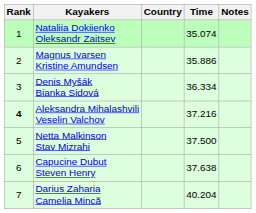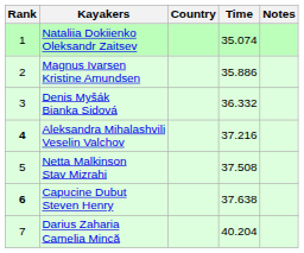Denis Myšák Bianka Sidová | Time: 36.334 -> 36.332
Netta Malkinson Stav Mizrahi | Time: 37.500 -> 37.508
Capucine Dubut Steven Henry | Rank: normal -> bold
